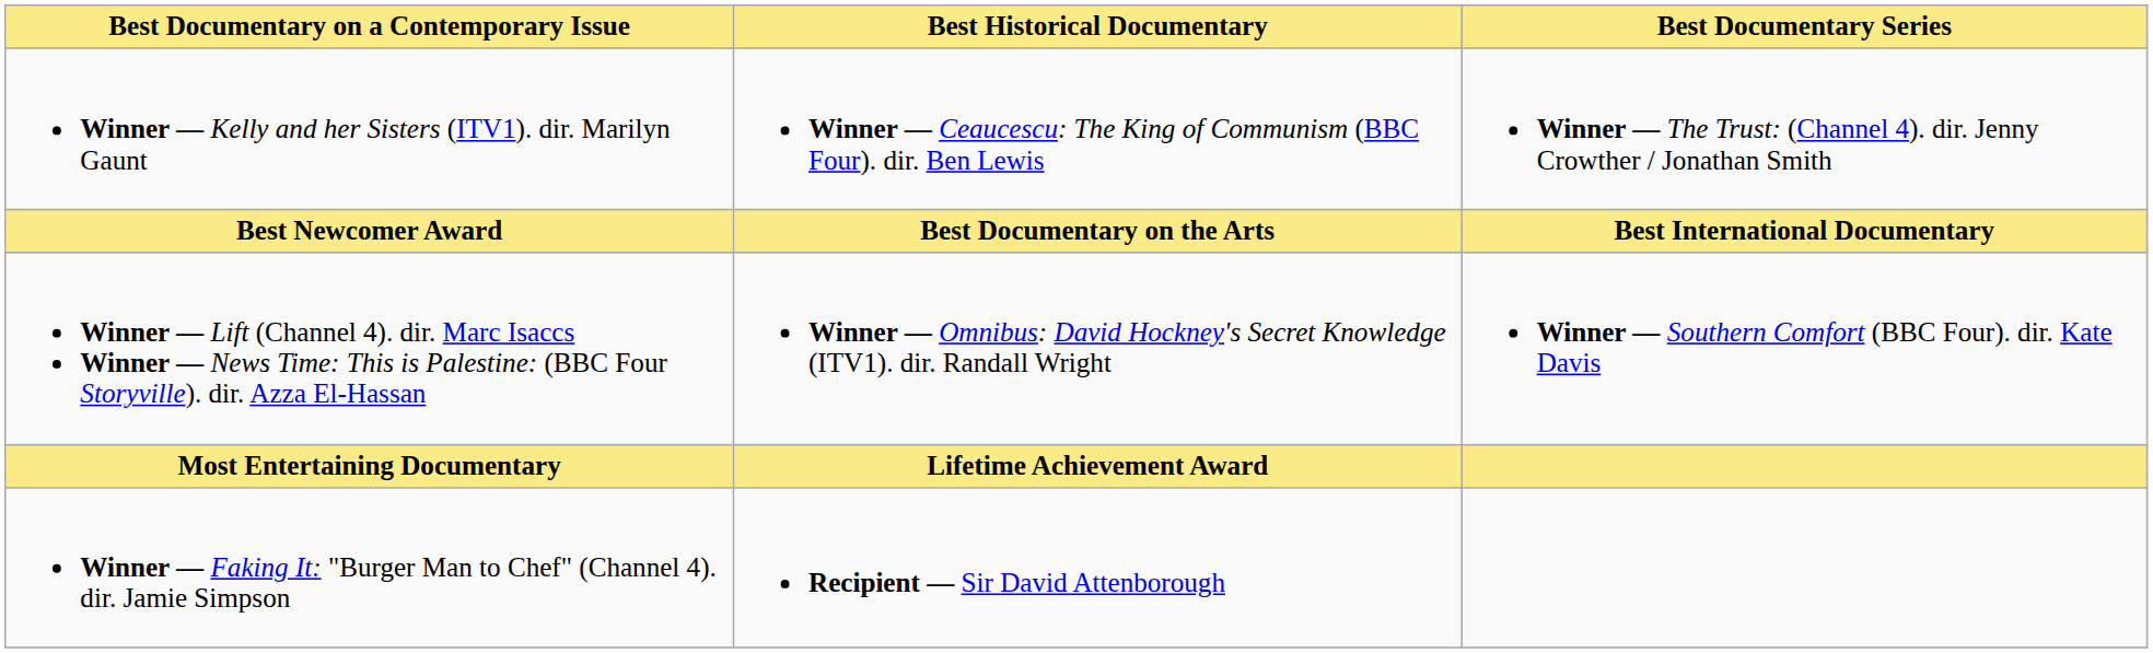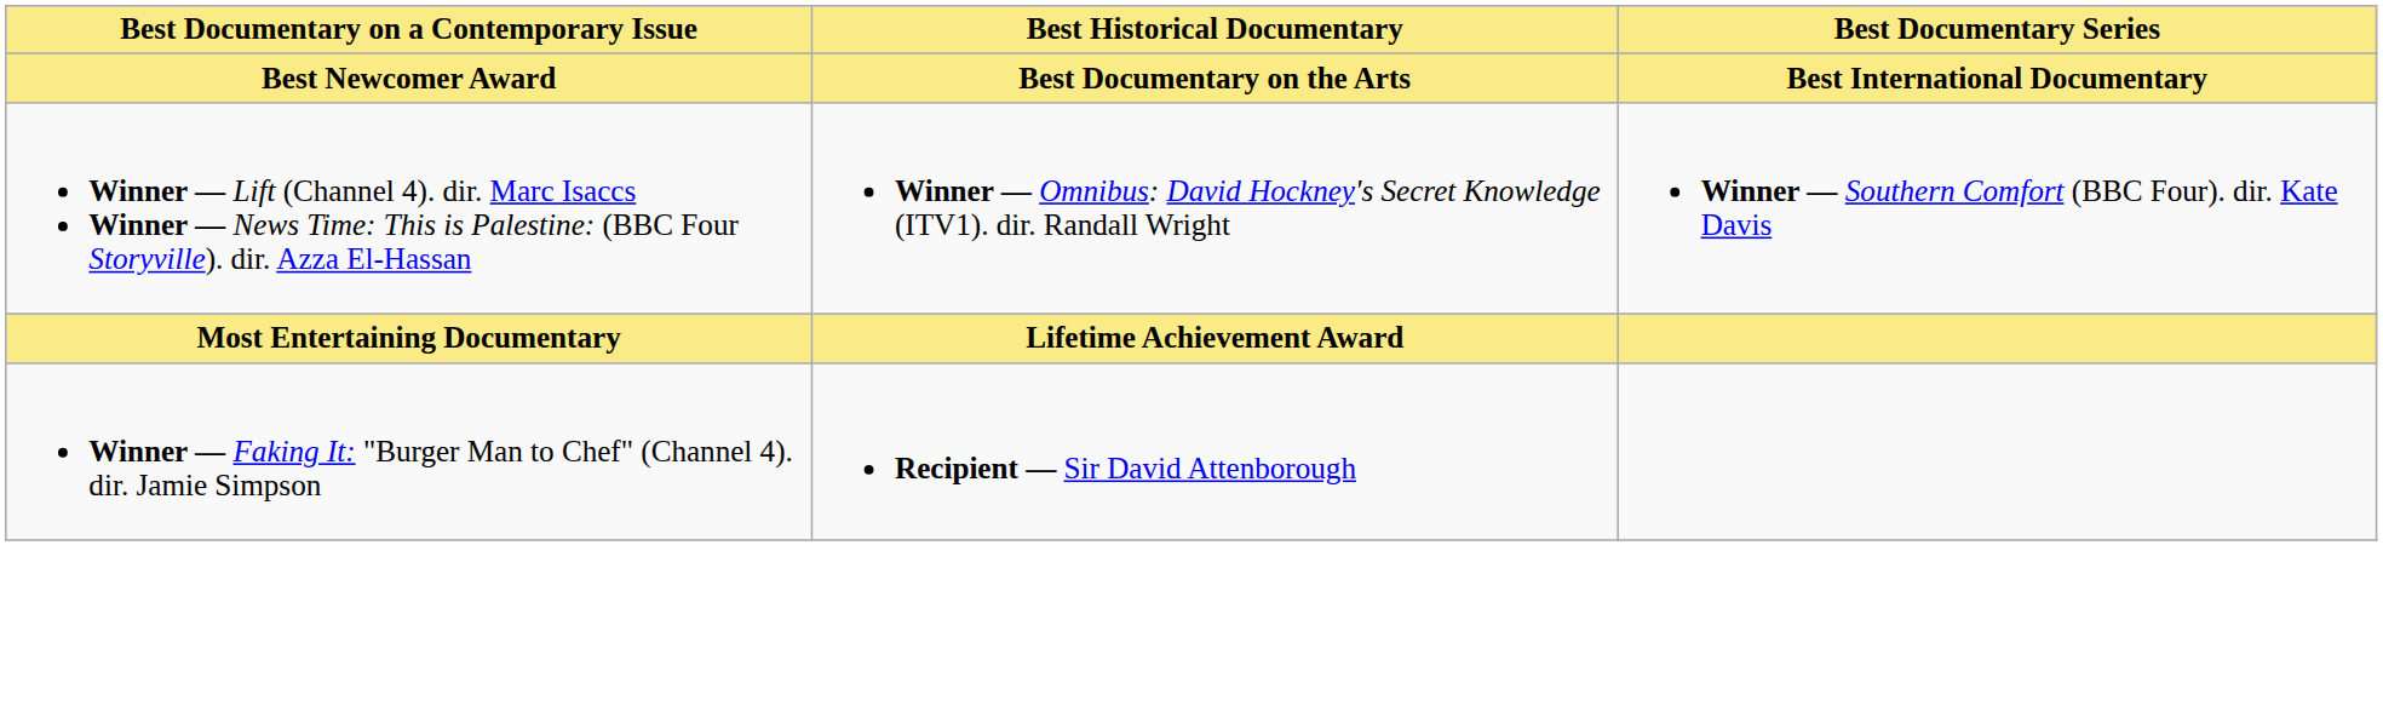- row: Winner — Kelly and her Sisters (ITV1). dir. Marilyn Gaunt | Winner — Ceaucescu: The King of Communism (BBC Four). dir. Ben Lewis | Winner — The Trust: (Channel 4). dir. Jenny Crowther / Jonathan Smith
